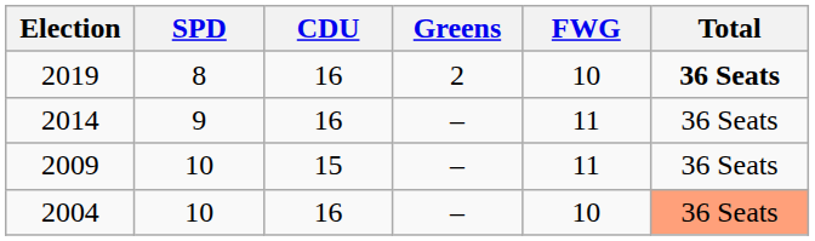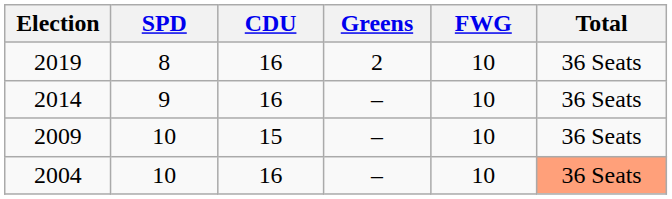2019 | Total: bold -> normal
2014 | FWG: 11 -> 10
2009 | FWG: 11 -> 10
